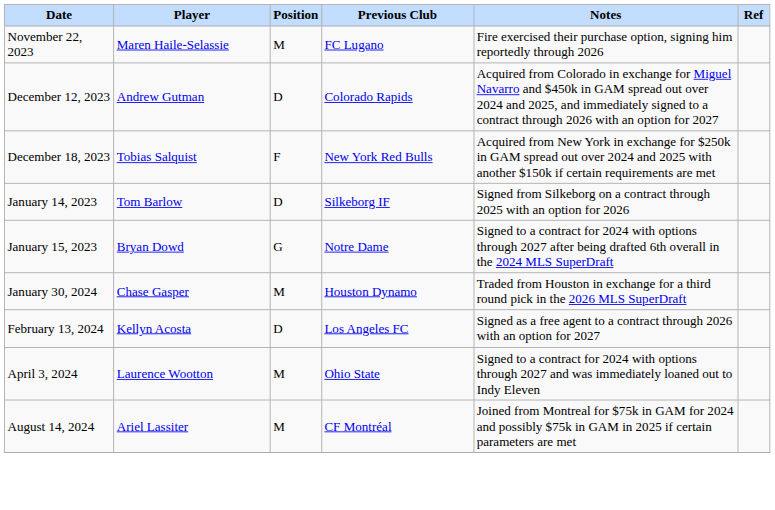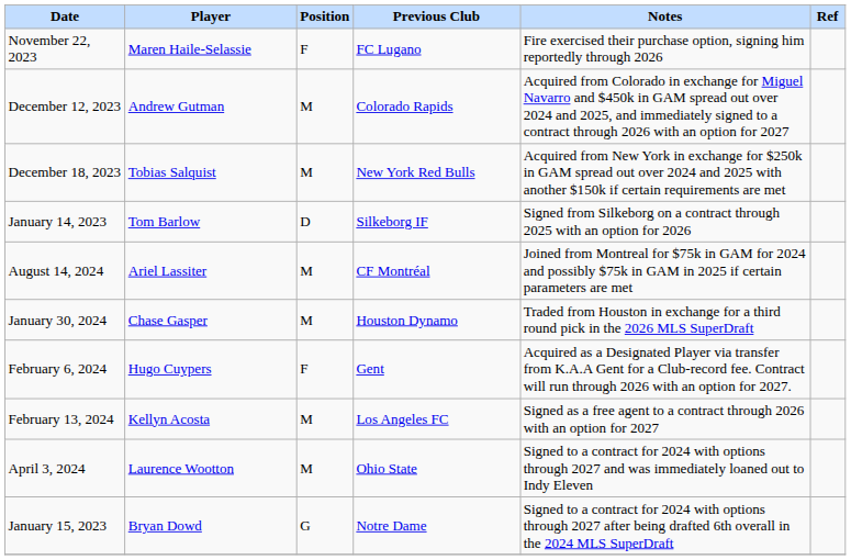November 22, 2023 | Position: M -> F
December 12, 2023 | Position: D -> M
December 18, 2023 | Position: F -> M
rows swapped: January 15, 2023 <-> August 14, 2024
+ row: February 6, 2024 | Hugo Cuypers | F | Gent | Acquired as a Designated Player via transfer from K.A.A Gent for a Club-record fee. Contract will run through 2026 with an option for 2027.
February 13, 2024 | Position: D -> M
